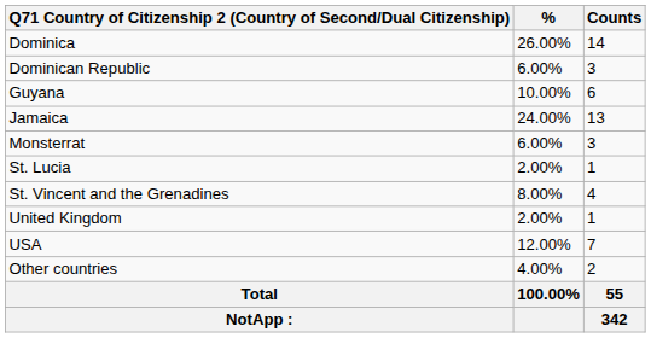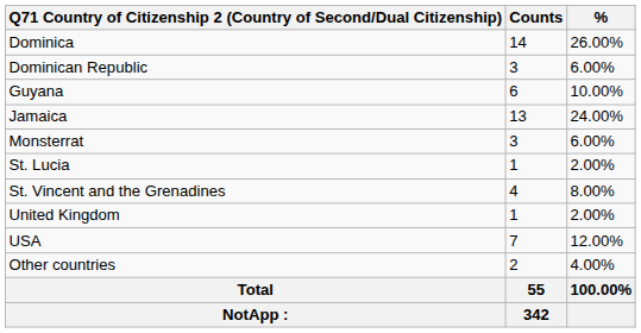columns swapped: Counts <-> %
